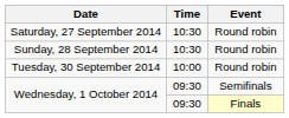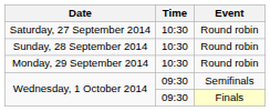+ row: Monday, 29 September 2014 | 10:30 | Round robin
- row: Tuesday, 30 September 2014 | 10:00 | Round robin
